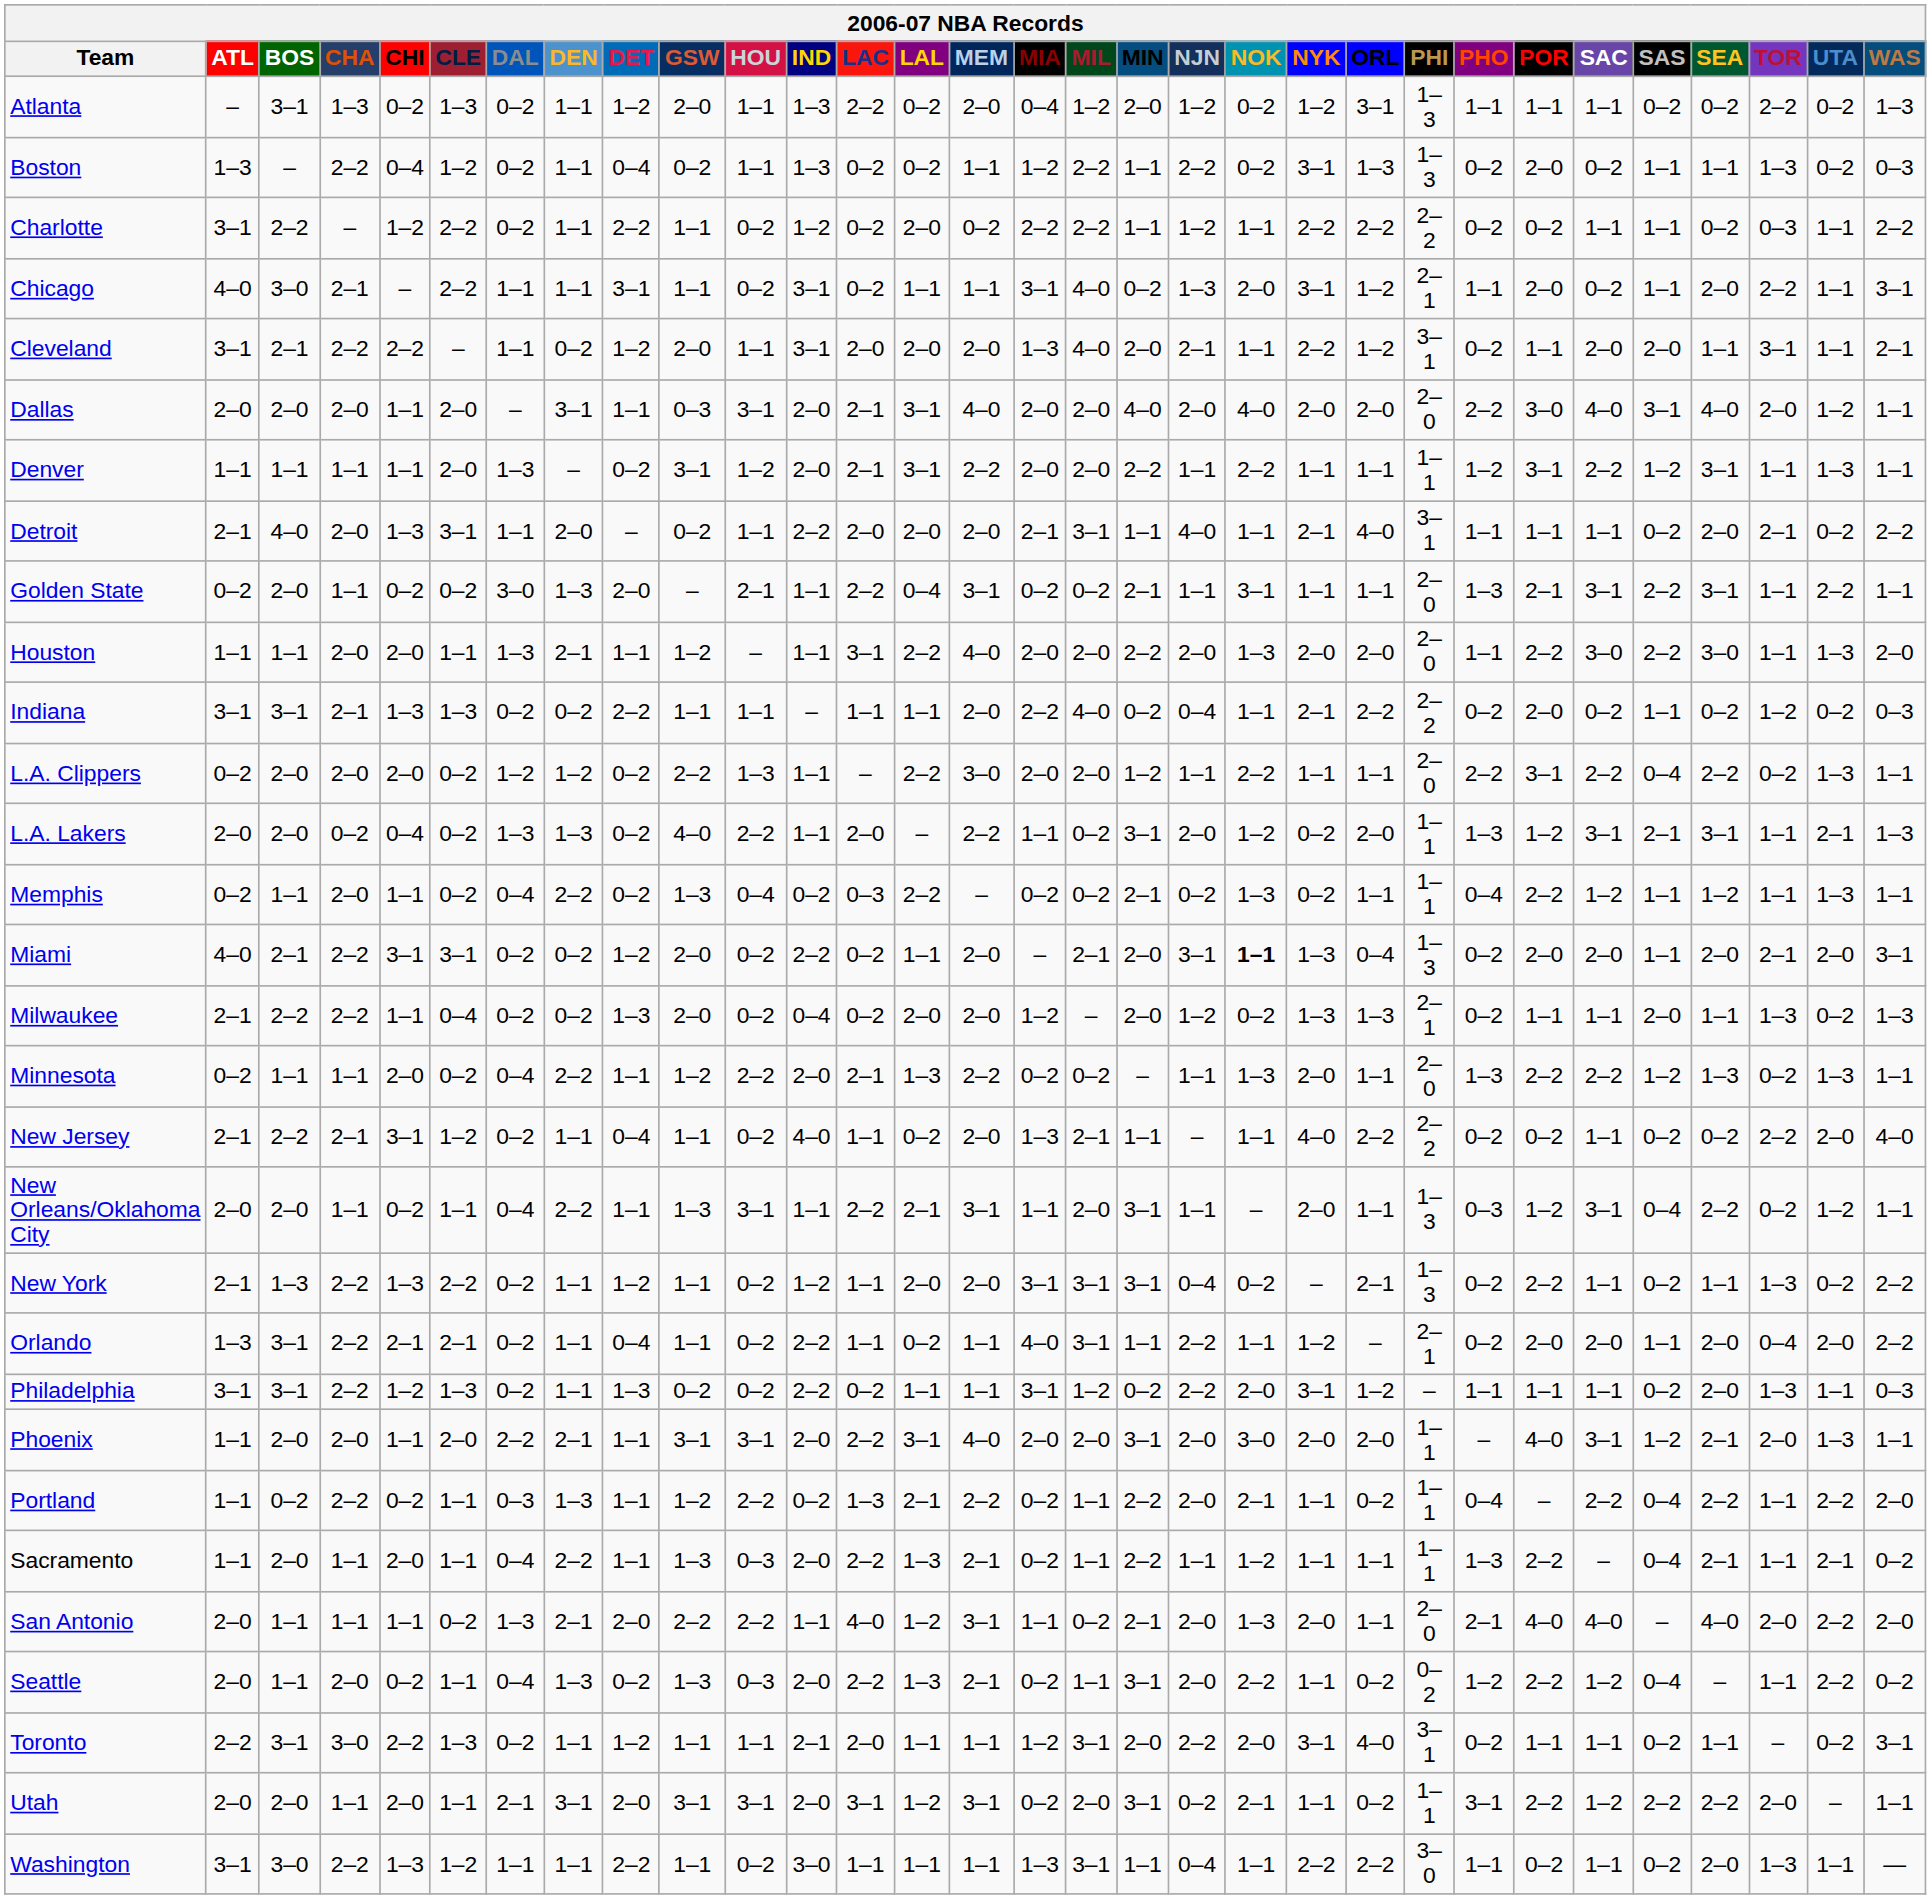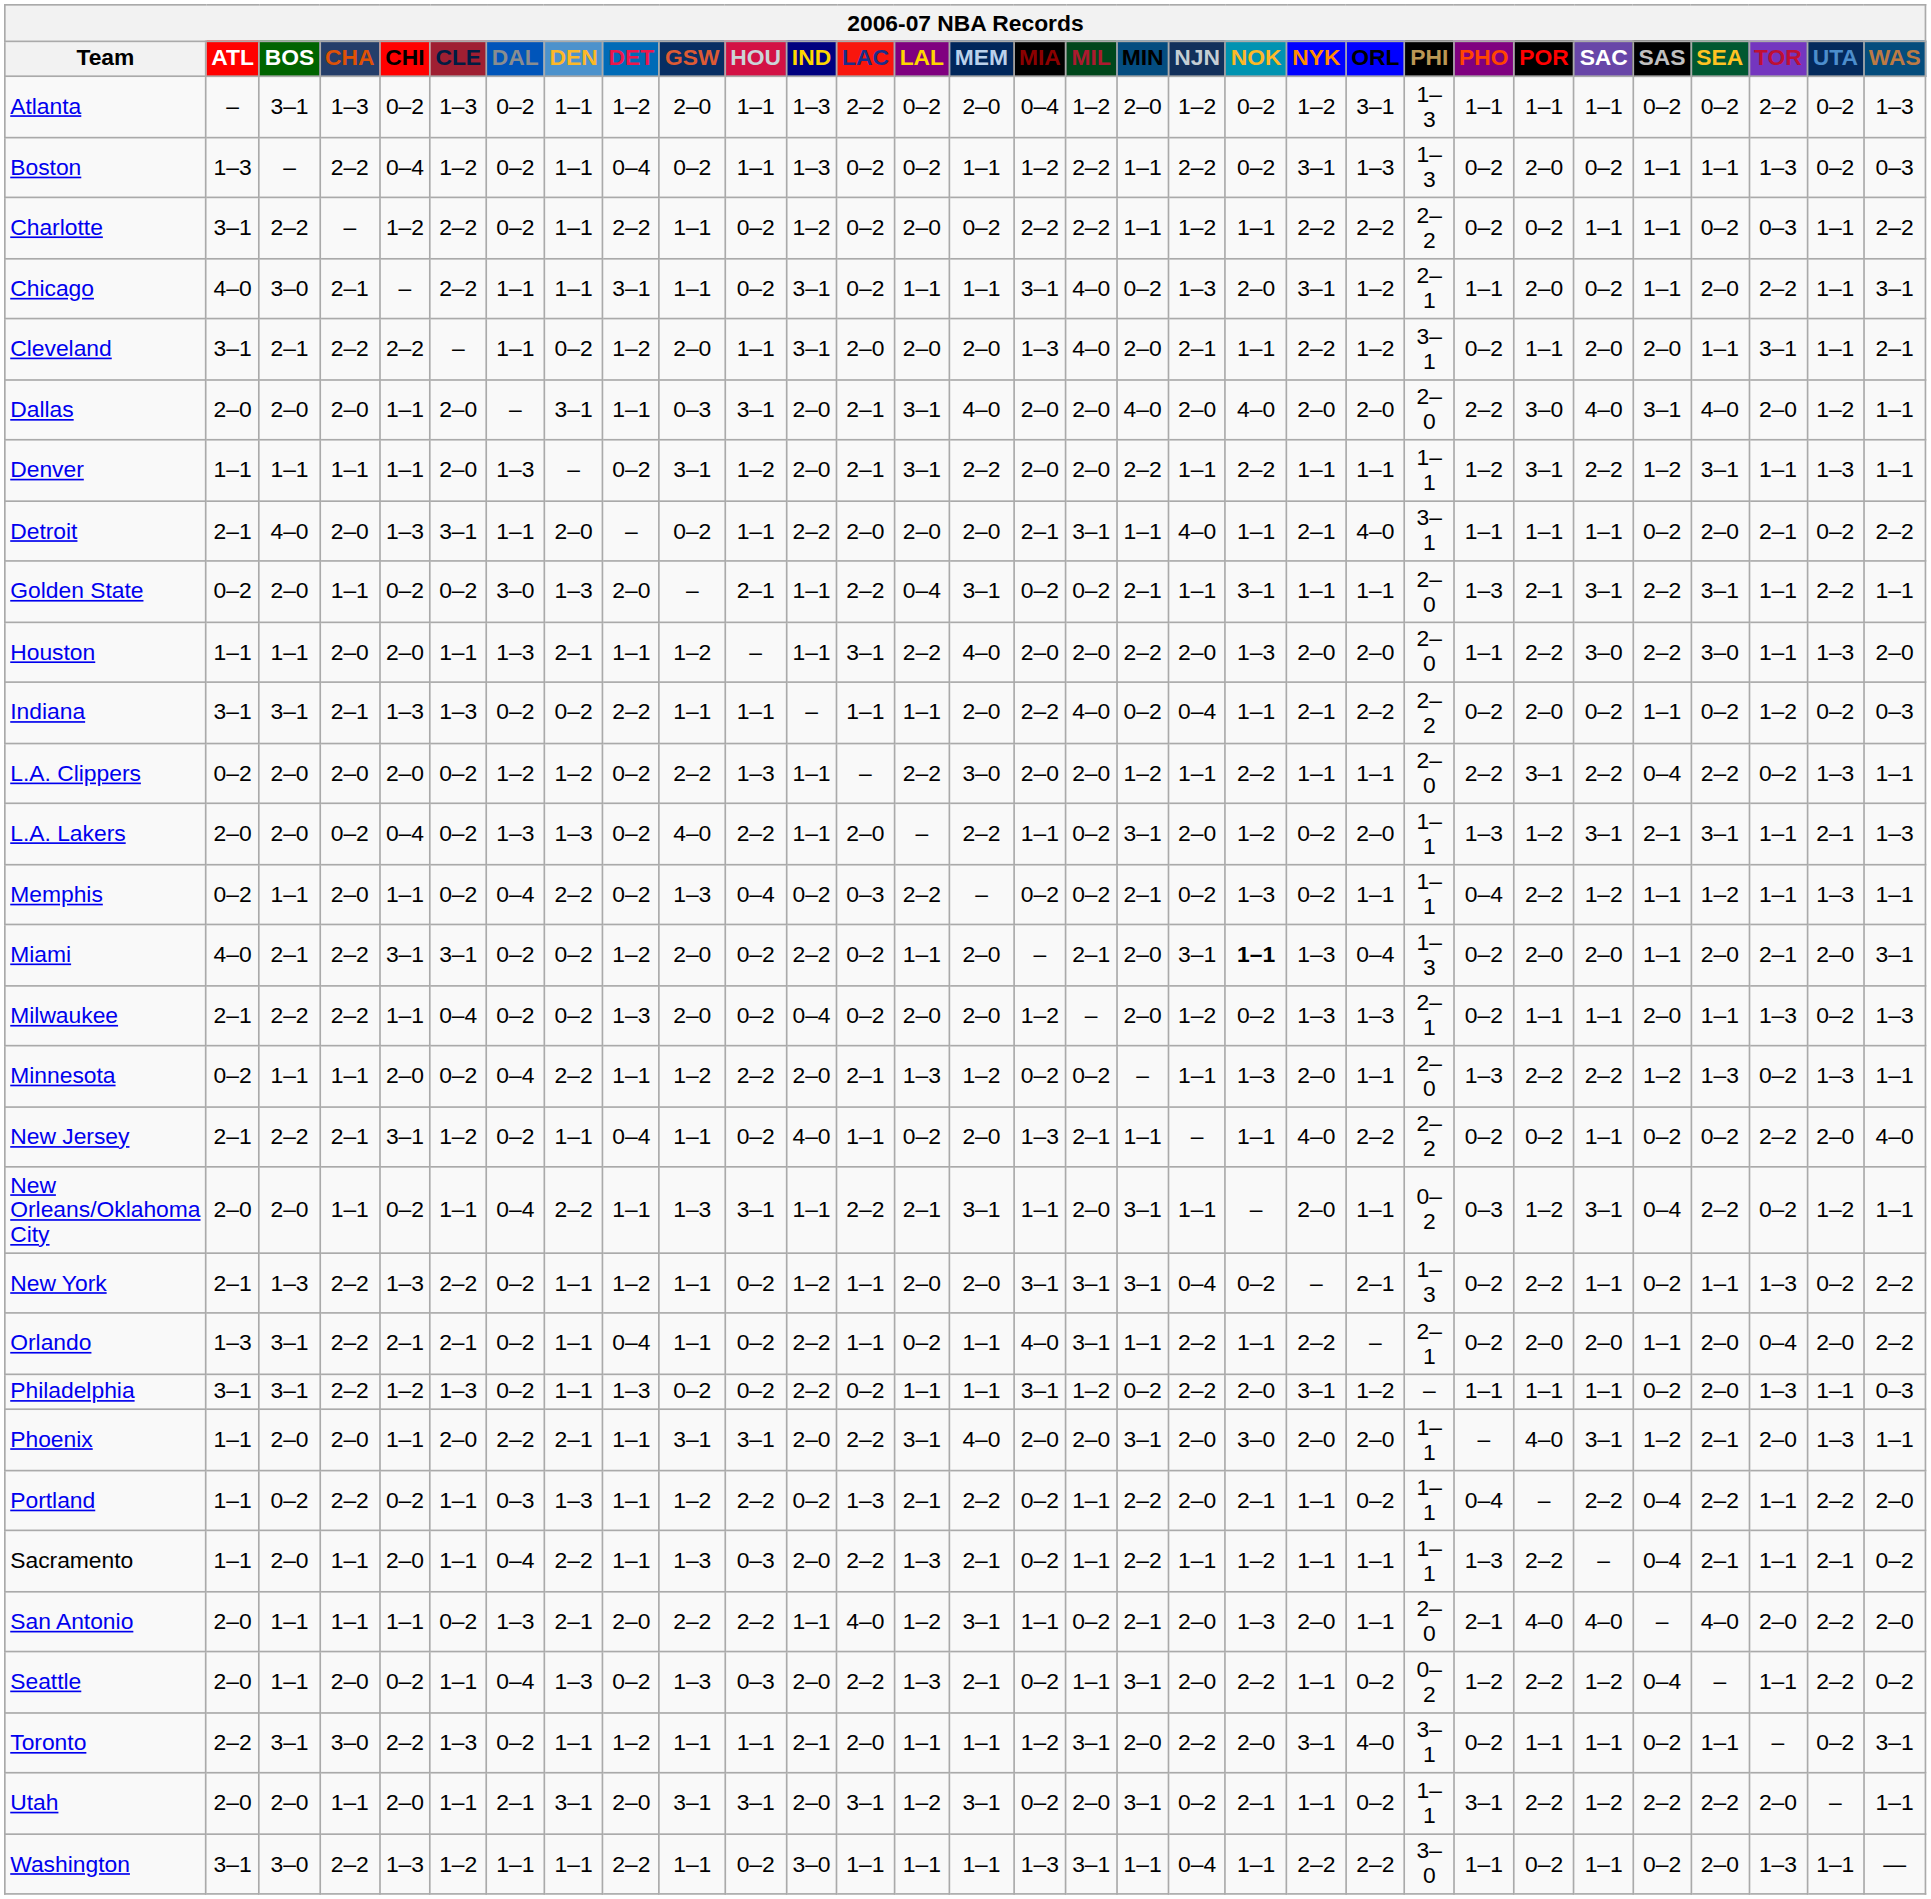Minnesota | MEM: 2–2 -> 1–2
New Orleans/Oklahoma City | PHI: 1–3 -> 0–2
Orlando | NYK: 1–2 -> 2–2
